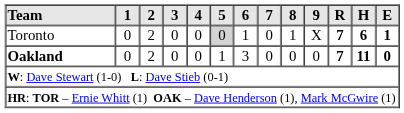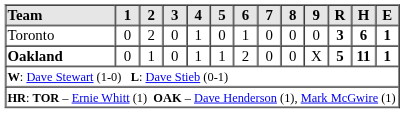Toronto | 4: 0 -> 1
Toronto | 5: lightgrey background -> no background
Toronto | 8: 1 -> 0
Toronto | 9: X -> 0
Toronto | R: 7 -> 3
Oakland | 2: 2 -> 1
Oakland | 4: 0 -> 1
Oakland | 6: 3 -> 2
Oakland | 9: 0 -> X
Oakland | R: 7 -> 5
Oakland | E: 0 -> 1
